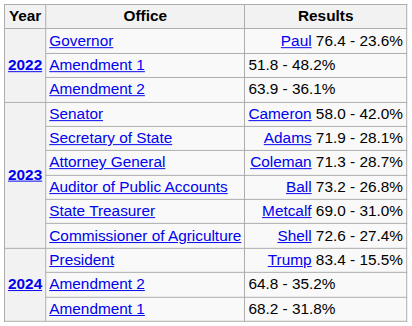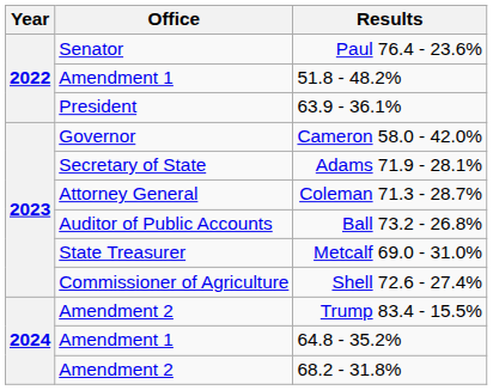Paul 76.4 - 23.6% | Office: Governor -> Senator
63.9 - 36.1% | Office: Amendment 2 -> President
Cameron 58.0 - 42.0% | Office: Senator -> Governor
Trump 83.4 - 15.5% | Office: President -> Amendment 2
64.8 - 35.2% | Office: Amendment 2 -> Amendment 1
68.2 - 31.8% | Office: Amendment 1 -> Amendment 2
